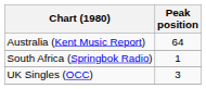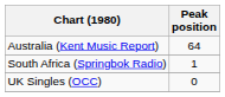UK Singles (OCC) | Peak position: 3 -> 0
